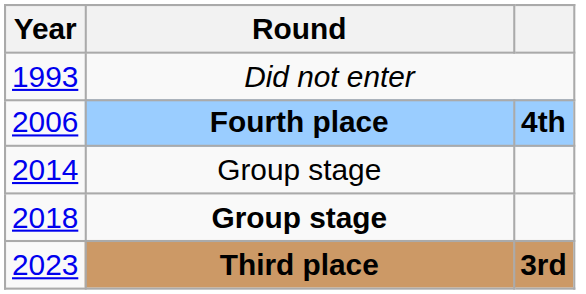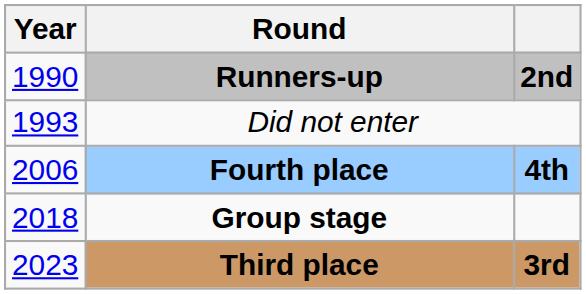+ row: 1990 | Runners-up | 2nd
- row: 2014 | Group stage
